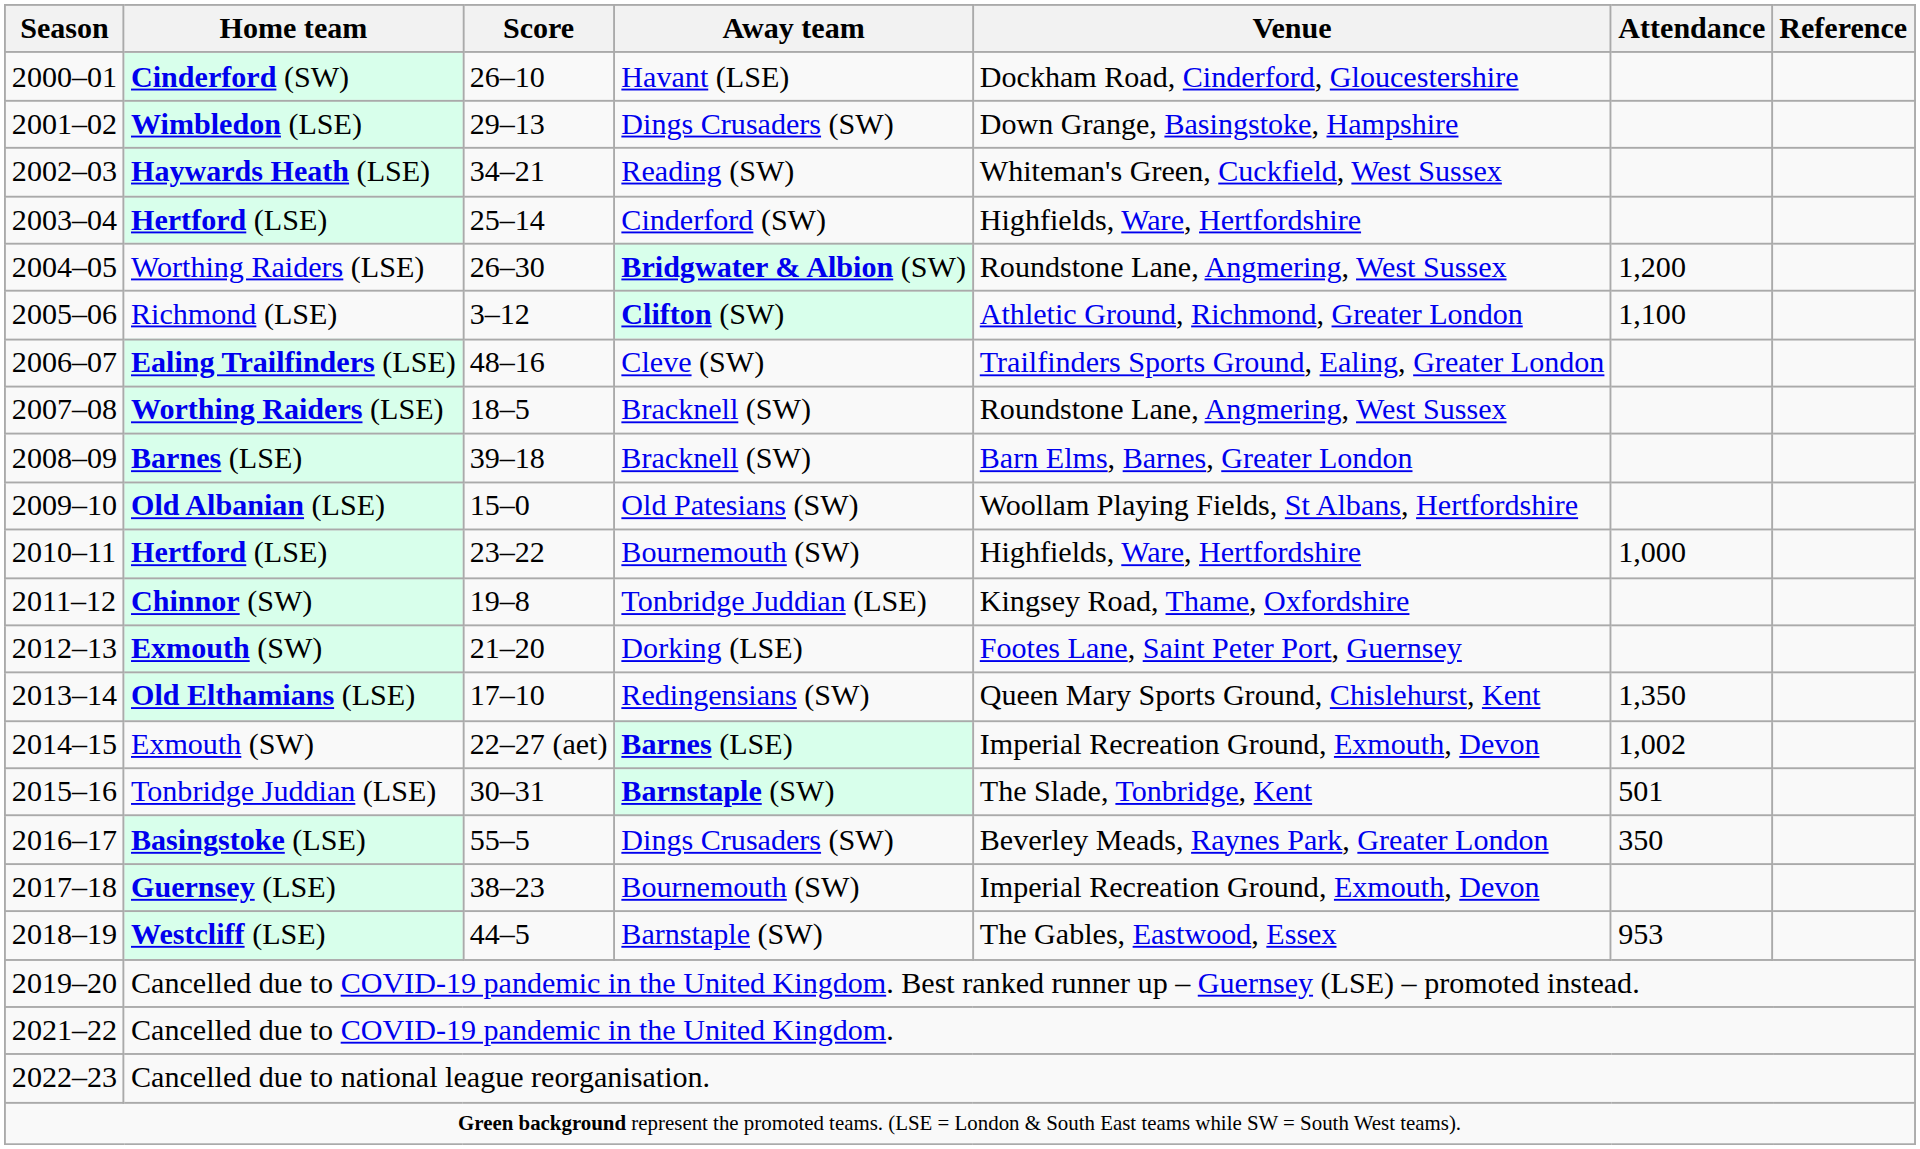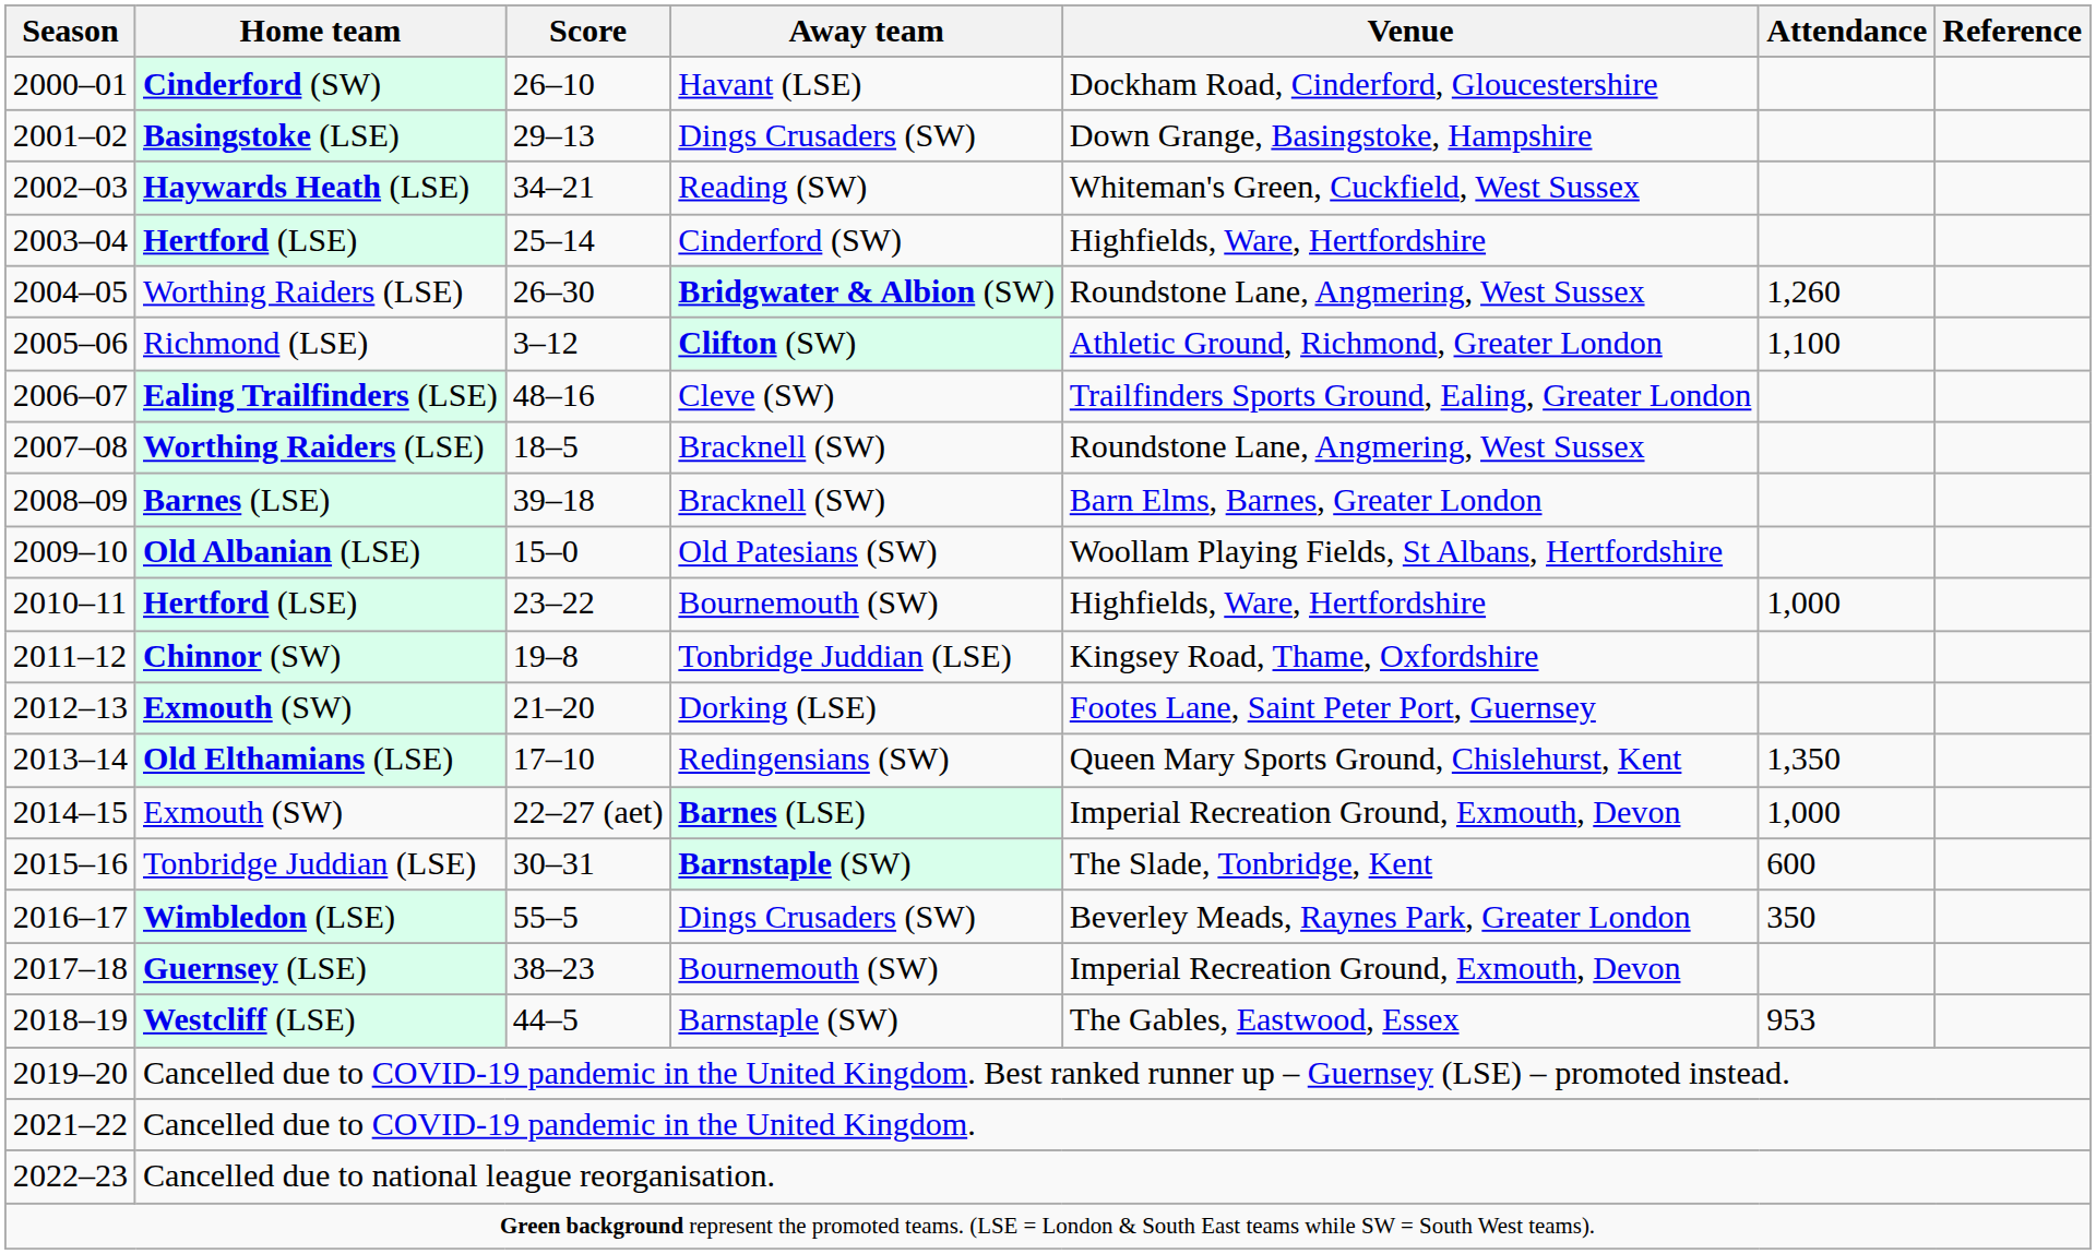2001–02 | Home team: Wimbledon (LSE) -> Basingstoke (LSE)
2004–05 | Attendance: 1,200 -> 1,260
2014–15 | Attendance: 1,002 -> 1,000
2015–16 | Attendance: 501 -> 600
2016–17 | Home team: Basingstoke (LSE) -> Wimbledon (LSE)
